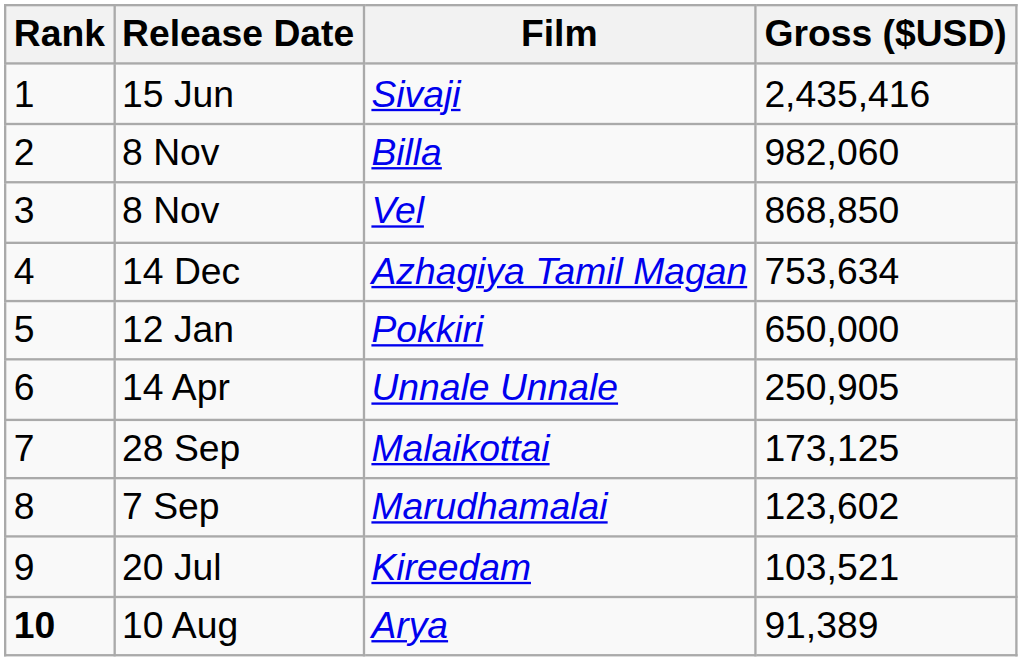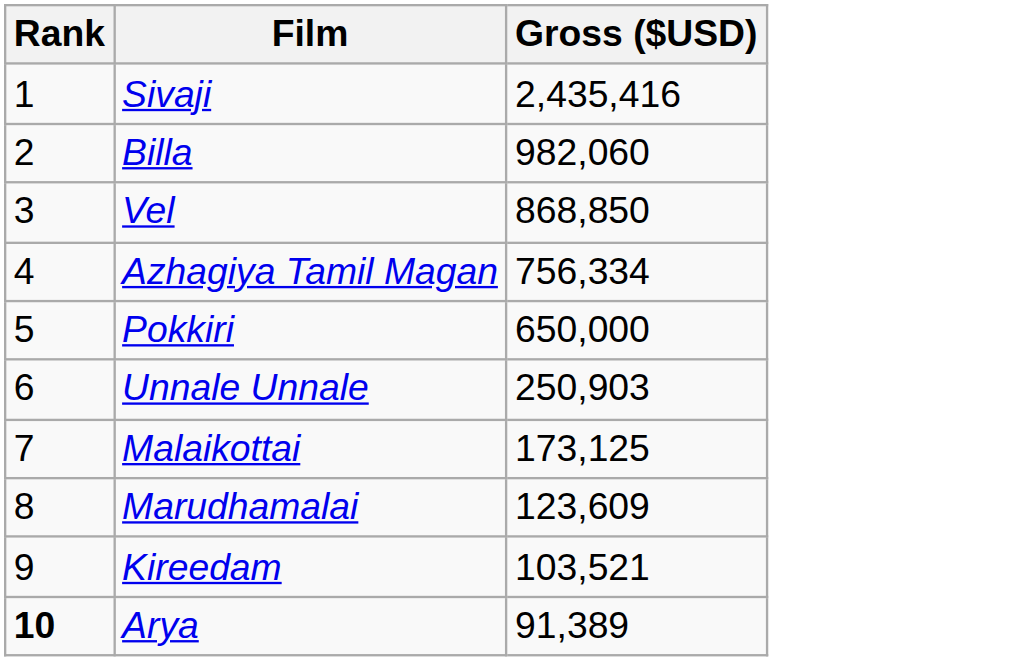- column: Release Date | 15 Jun | 8 Nov | 8 Nov | 14 Dec | 12 Jan | 14 Apr | 28 Sep | 7 Sep | 20 Jul | 10 Aug
Azhagiya Tamil Magan | Gross ($USD): 753,634 -> 756,334
Unnale Unnale | Gross ($USD): 250,905 -> 250,903
Marudhamalai | Gross ($USD): 123,602 -> 123,609
